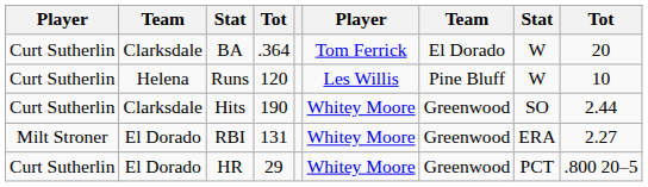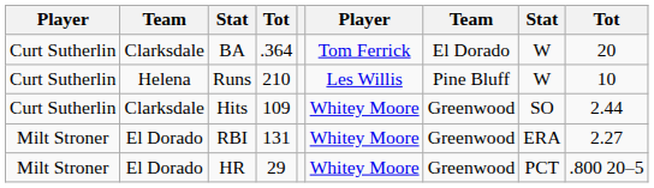Runs | column 4: 120 -> 210
Hits | column 4: 190 -> 109
HR | column 1: Curt Sutherlin -> Milt Stroner
